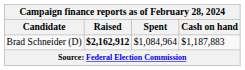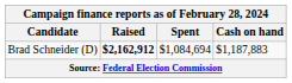Brad Schneider (D) | Spent: $1,084,964 -> $1,084,694
